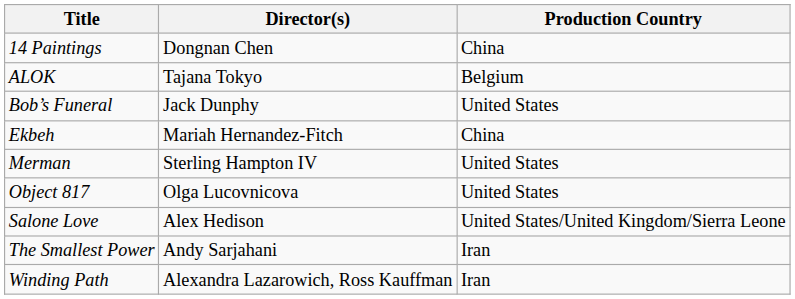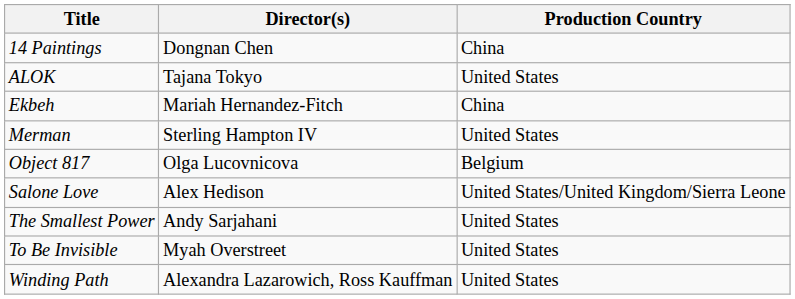ALOK | Production Country: Belgium -> United States
- row: Bob’s Funeral | Jack Dunphy | United States
Object 817 | Production Country: United States -> Belgium
The Smallest Power | Production Country: Iran -> United States
+ row: To Be Invisible | Myah Overstreet | United States
Winding Path | Production Country: Iran -> United States
